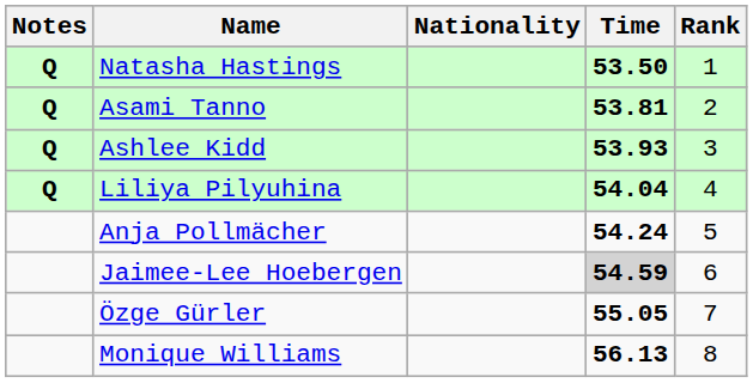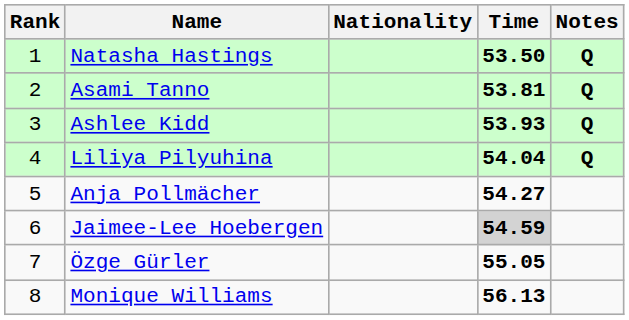columns swapped: Rank <-> Notes
Anja Pollmächer | Time: 54.24 -> 54.27
